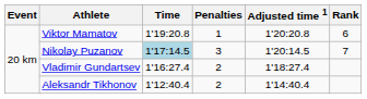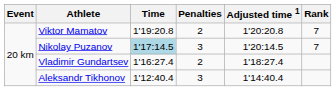Viktor Mamatov | Penalties: 1 -> 2
Viktor Mamatov | Rank: 6 -> 7
Aleksandr Tikhonov | Penalties: 2 -> 3
